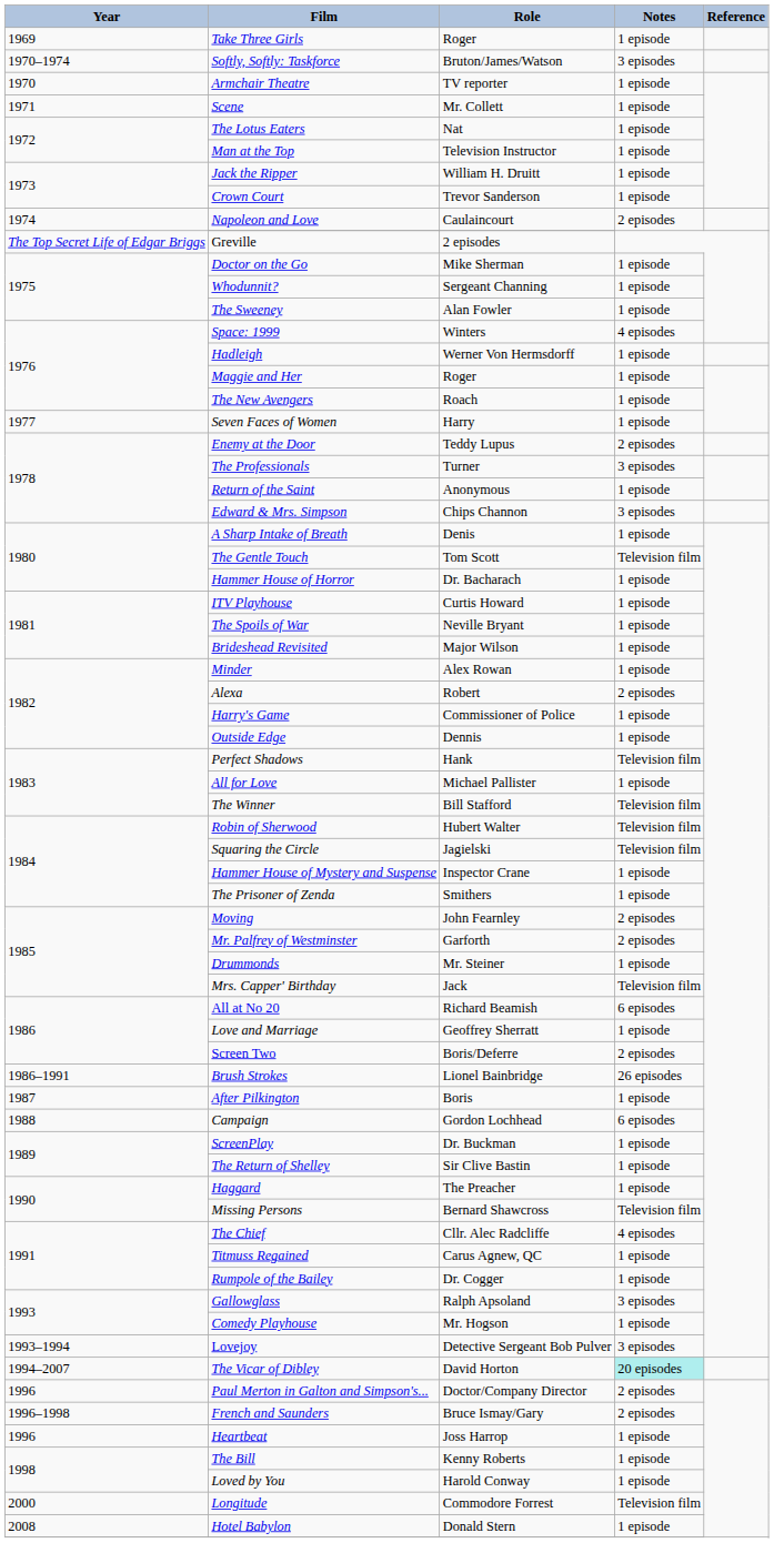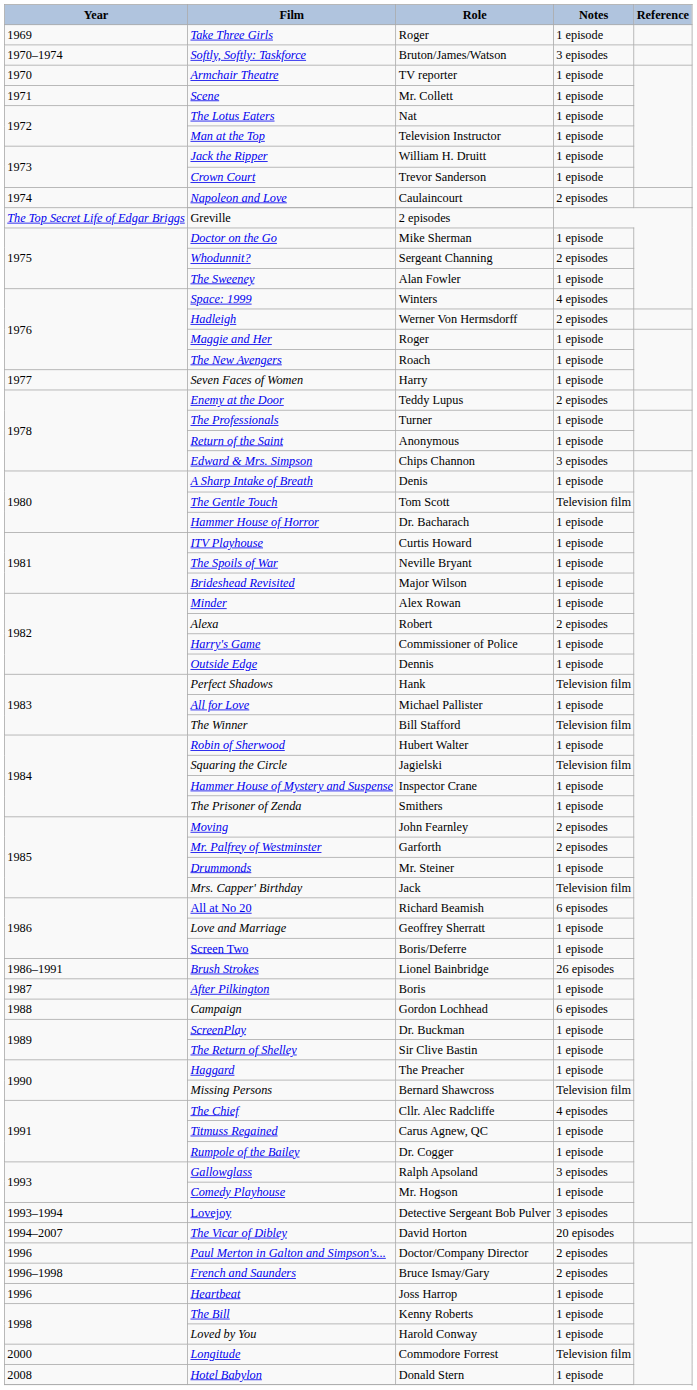Whodunnit? | Notes: 1 episode -> 2 episodes
Hadleigh | Notes: 1 episode -> 2 episodes
The Professionals | Notes: 3 episodes -> 1 episode
Robin of Sherwood | Notes: Television film -> 1 episode
Screen Two | Notes: 2 episodes -> 1 episode
The Vicar of Dibley | Notes: paleturquoise background -> no background
